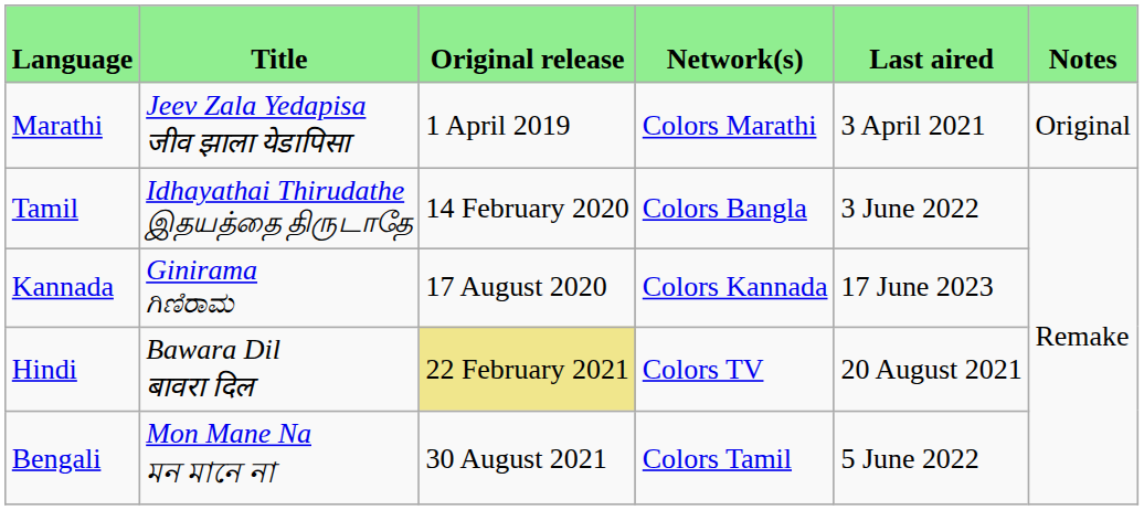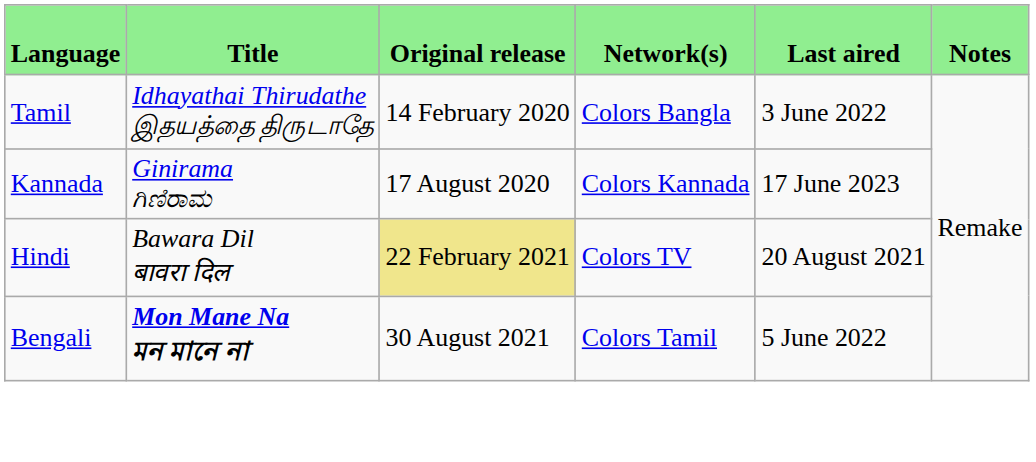- row: Marathi | Jeev Zala Yedapisa जीव झाला येडापिसा | 1 April 2019 | Colors Marathi | 3 April 2021 | Original
Bengali | Title: normal -> bold
